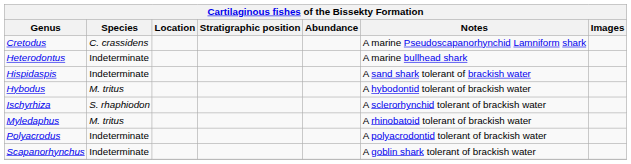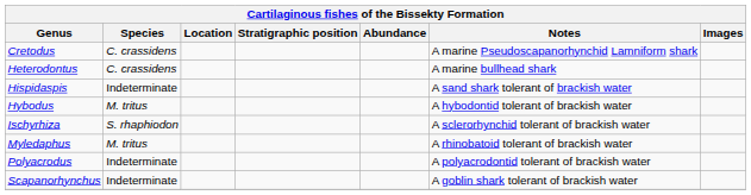Heterodontus | Species: Indeterminate -> C. crassidens
